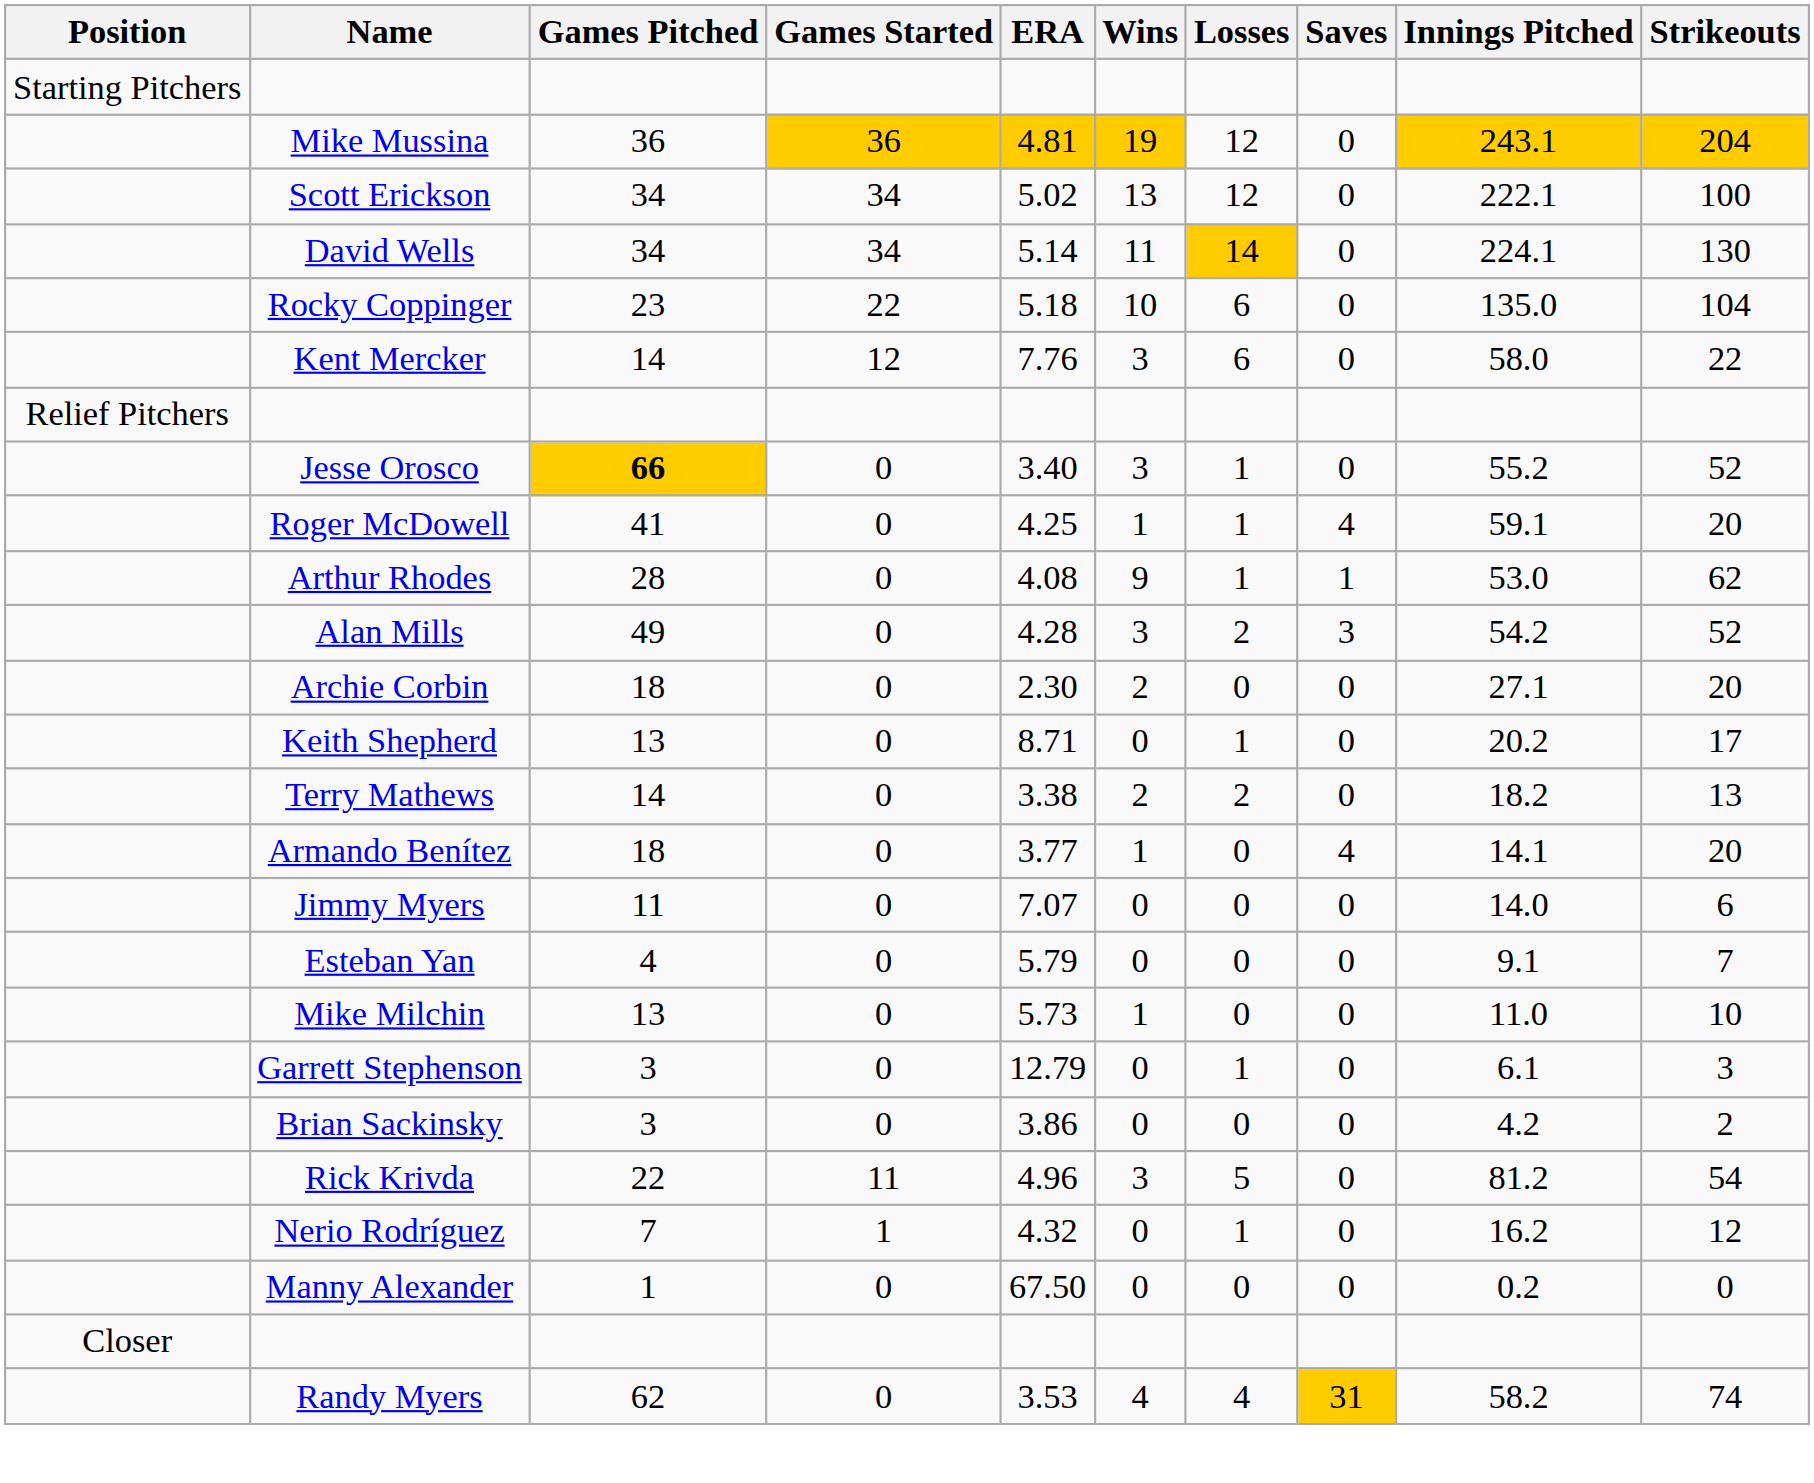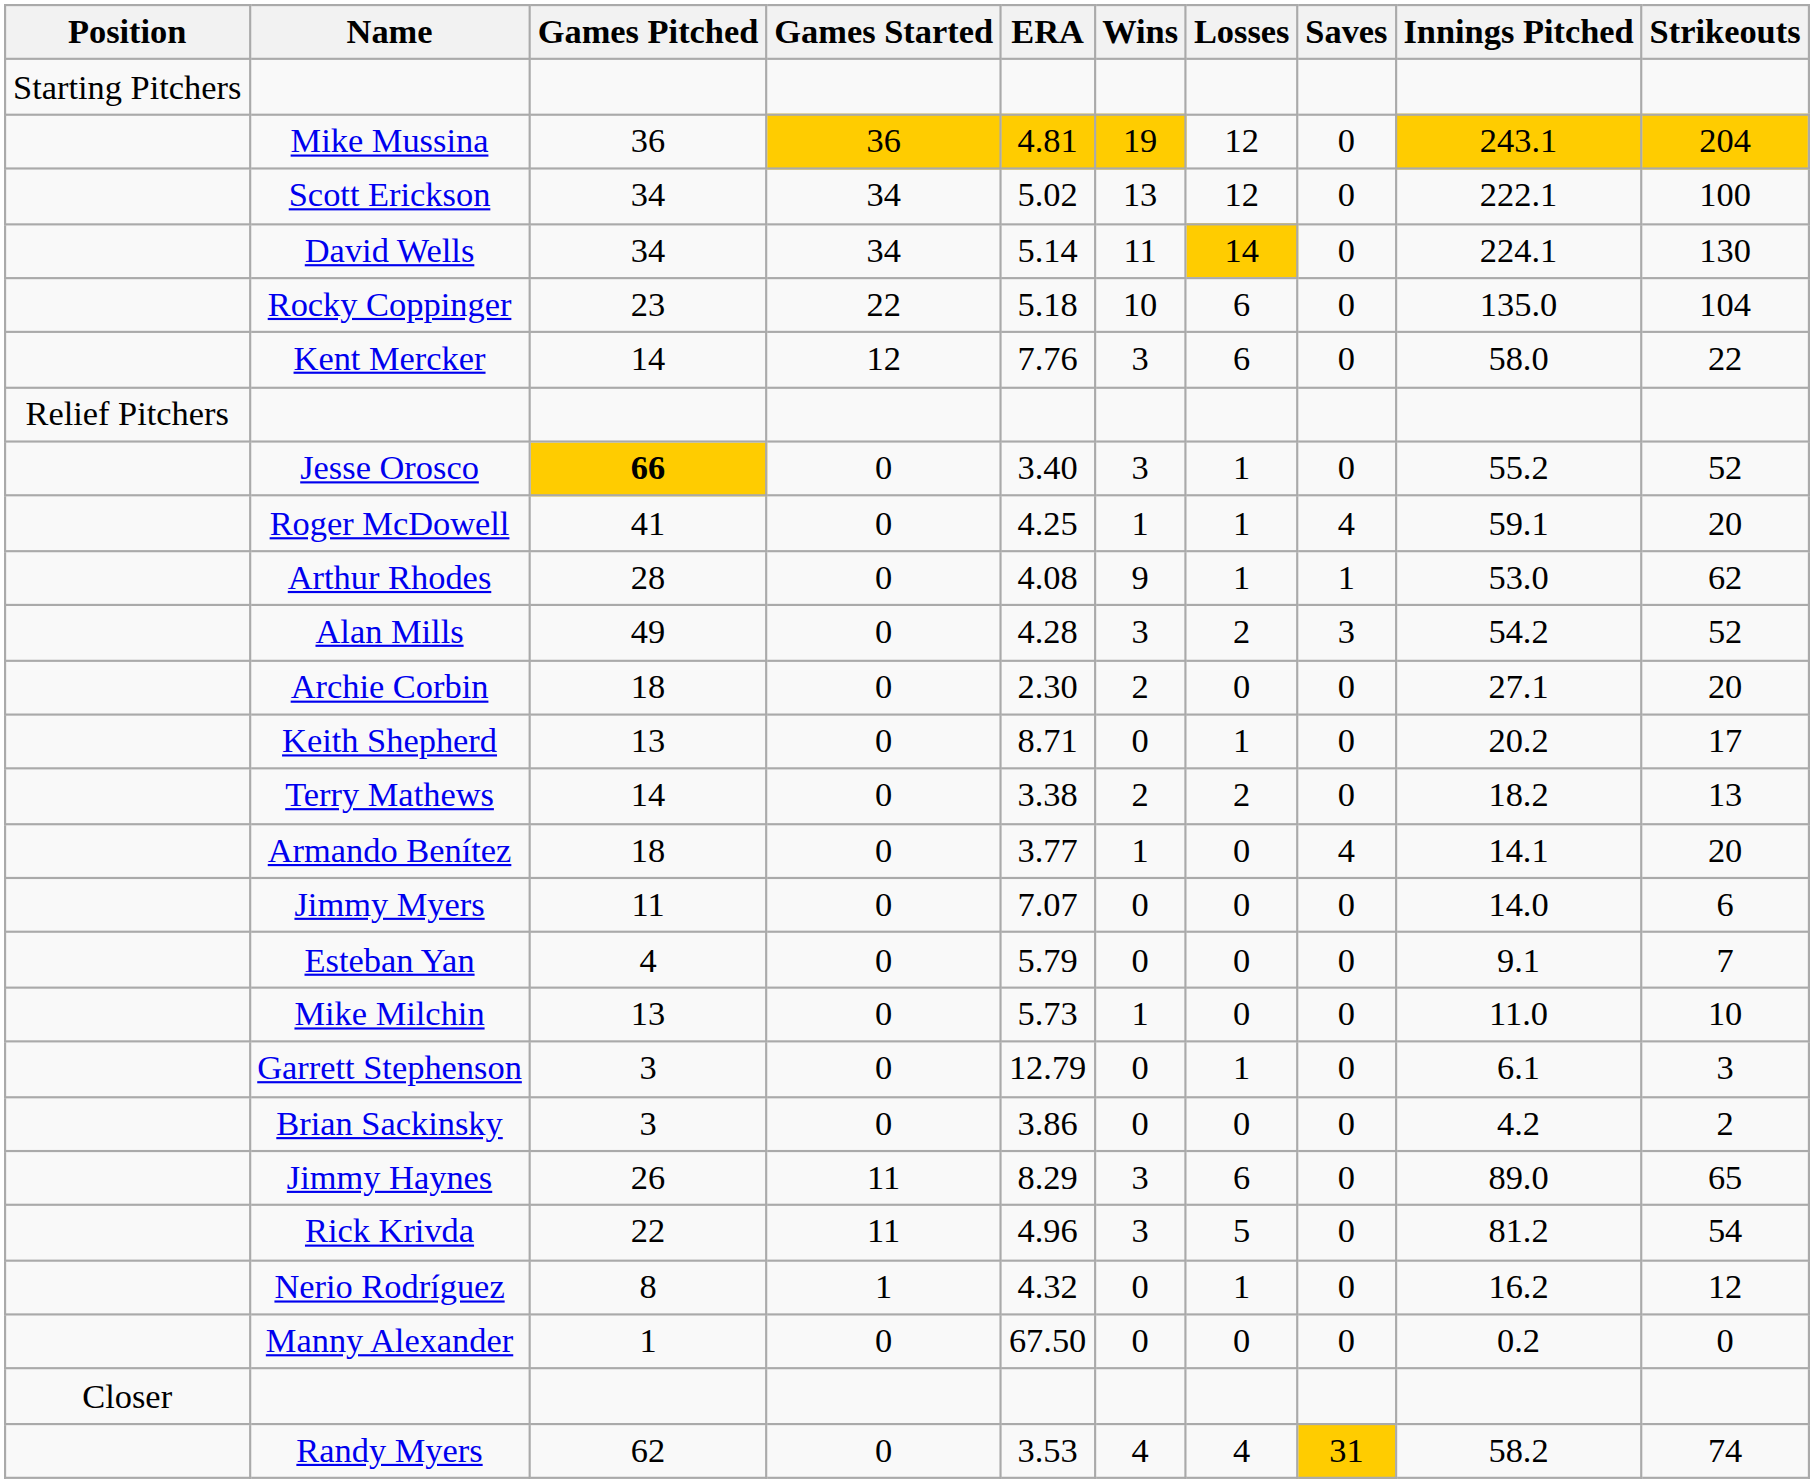+ row: Jimmy Haynes | 26 | 11 | 8.29 | 3 | 6 | 0 | 89.0 | 65
Nerio Rodríguez | Games Pitched: 7 -> 8
